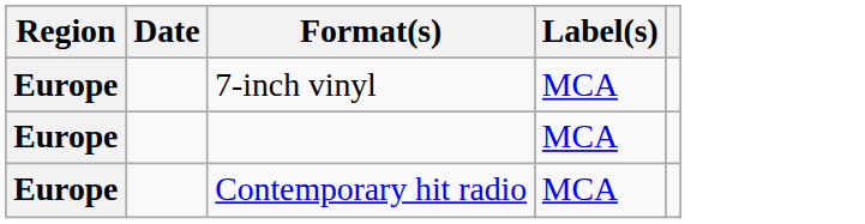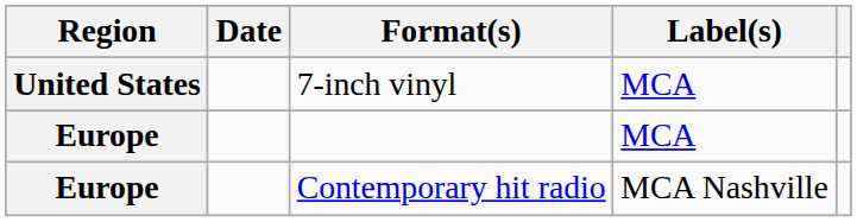7-inch vinyl | Region: Europe -> United States
Contemporary hit radio | Label(s): MCA -> MCA Nashville
